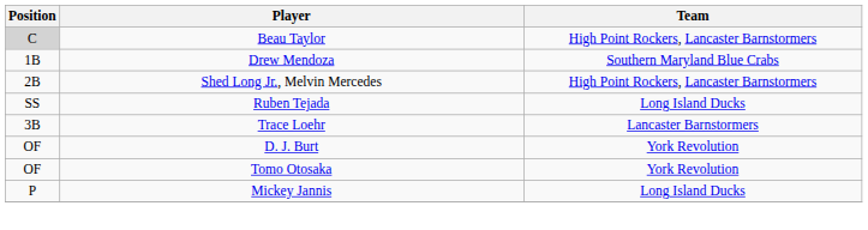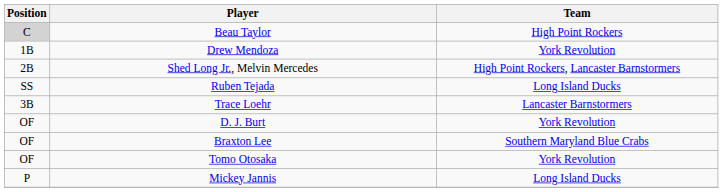Beau Taylor | Team: High Point Rockers, Lancaster Barnstormers -> High Point Rockers
Drew Mendoza | Team: Southern Maryland Blue Crabs -> York Revolution
+ row: OF | Braxton Lee | Southern Maryland Blue Crabs
